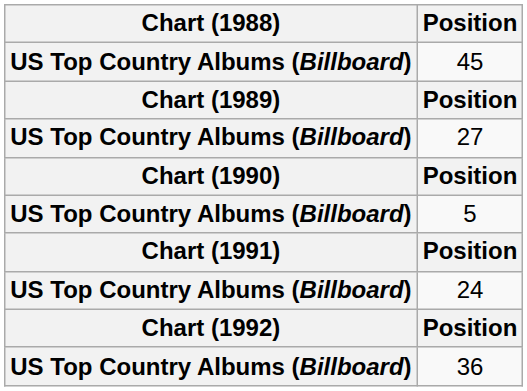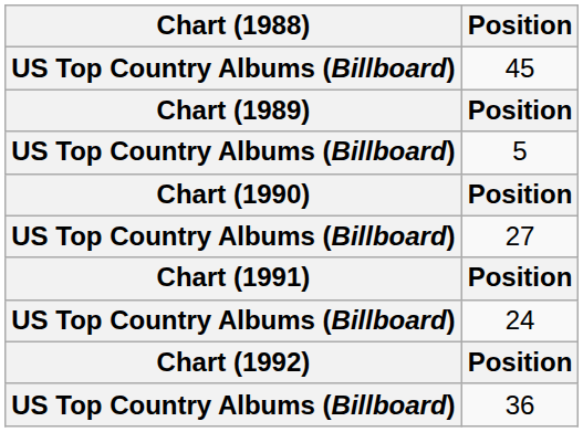rows swapped: 5 <-> 27
